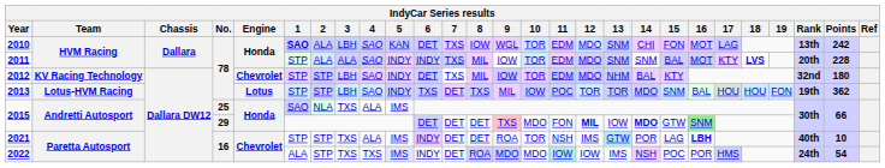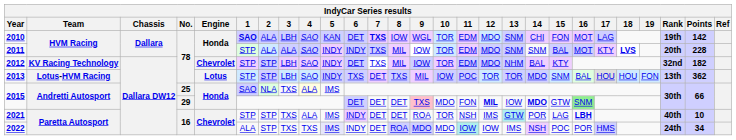2010 | 7: normal -> bold
2010 | Rank: 13th -> 19th
2010 | Points: 242 -> 142
2012 | Points: 180 -> 182
2013 | Rank: 19th -> 13th
2022 | Points: 54 -> 34
